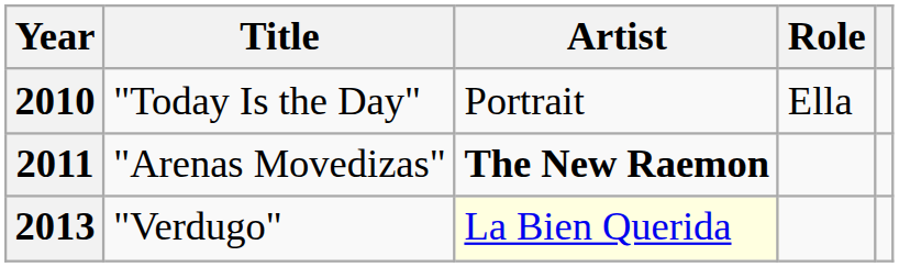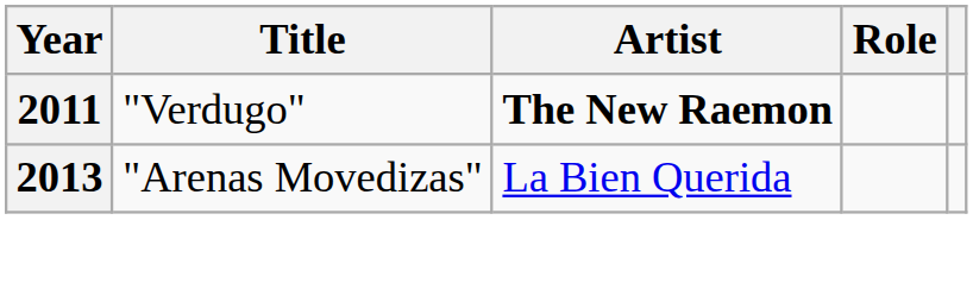- row: 2010 | "Today Is the Day" | Portrait | Ella
2011 | Title: "Arenas Movedizas" -> "Verdugo"
2013 | Title: "Verdugo" -> "Arenas Movedizas"
2013 | Artist: lightyellow background -> no background
